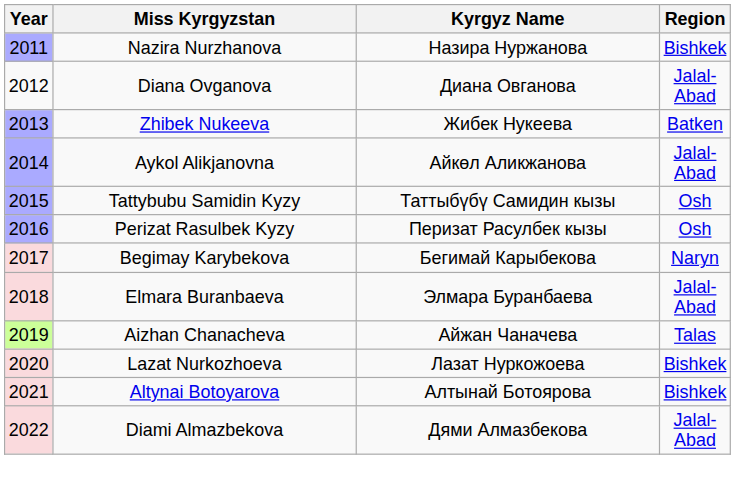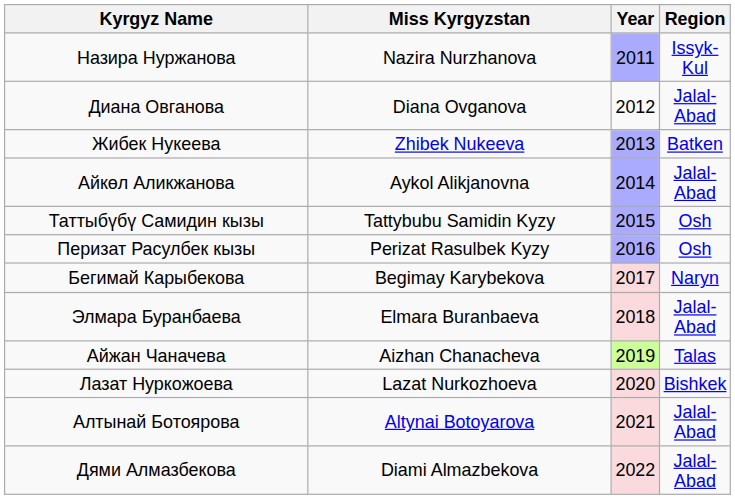columns swapped: Year <-> Kyrgyz Name
Nazira Nurzhanova | Region: Bishkek -> Issyk-Kul
Altynai Botoyarova | Region: Bishkek -> Jalal-Abad
